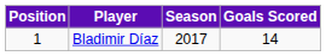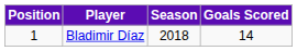Bladimir Díaz | Season: 2017 -> 2018
